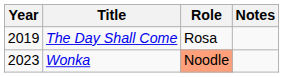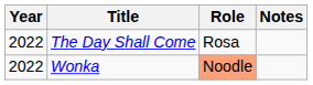The Day Shall Come | Year: 2019 -> 2022
Wonka | Year: 2023 -> 2022
